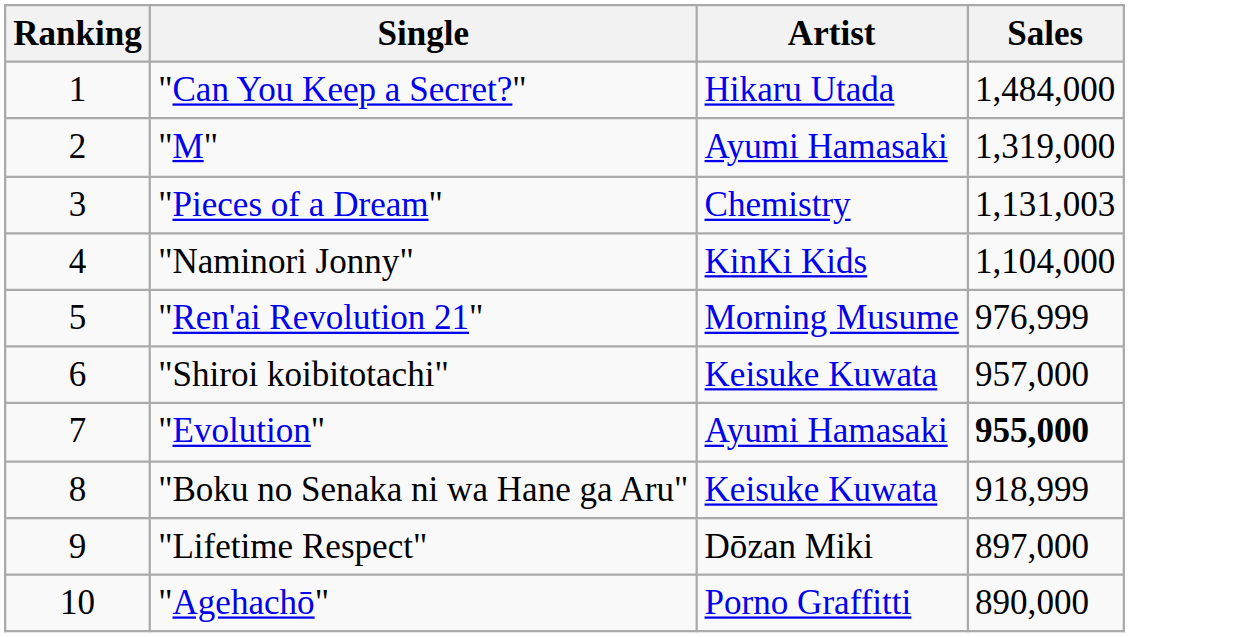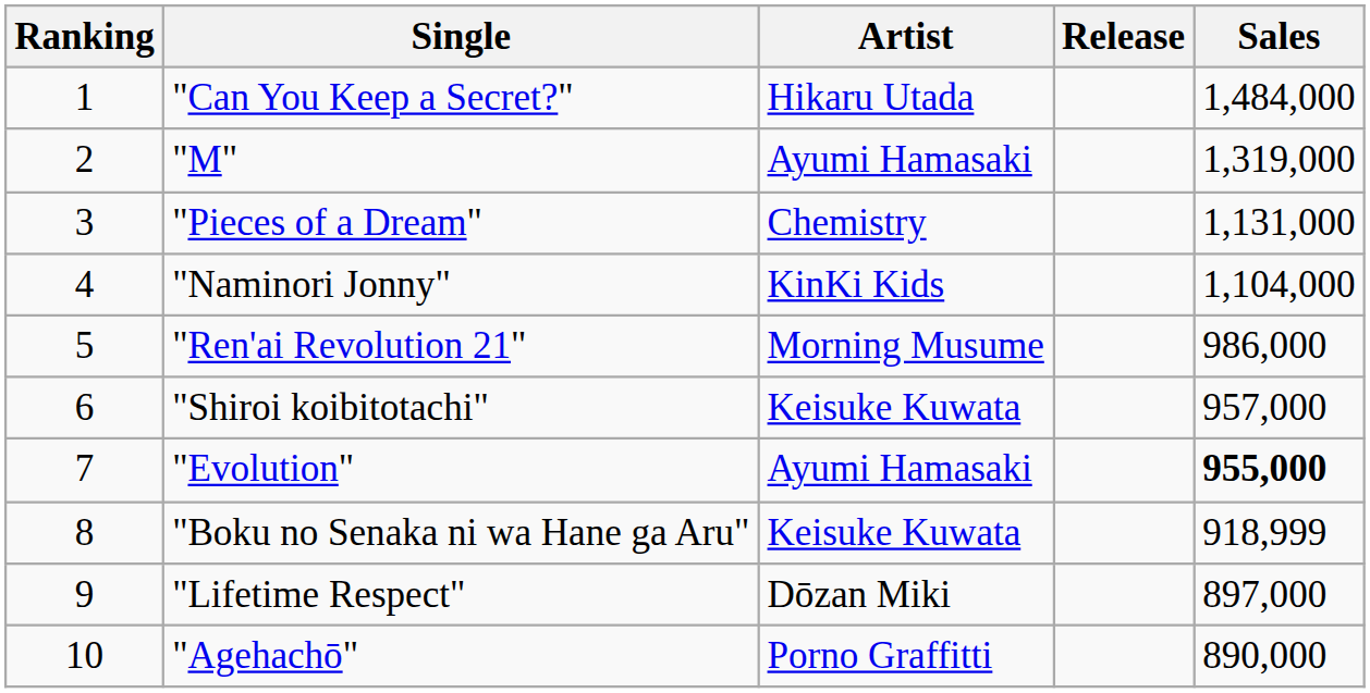+ column: Release
"Pieces of a Dream" | Sales: 1,131,003 -> 1,131,000
"Ren'ai Revolution 21" | Sales: 976,999 -> 986,000
